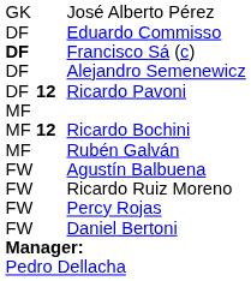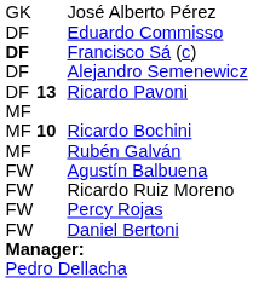Ricardo Pavoni | column 2: 12 -> 13
Ricardo Bochini | column 2: 12 -> 10
